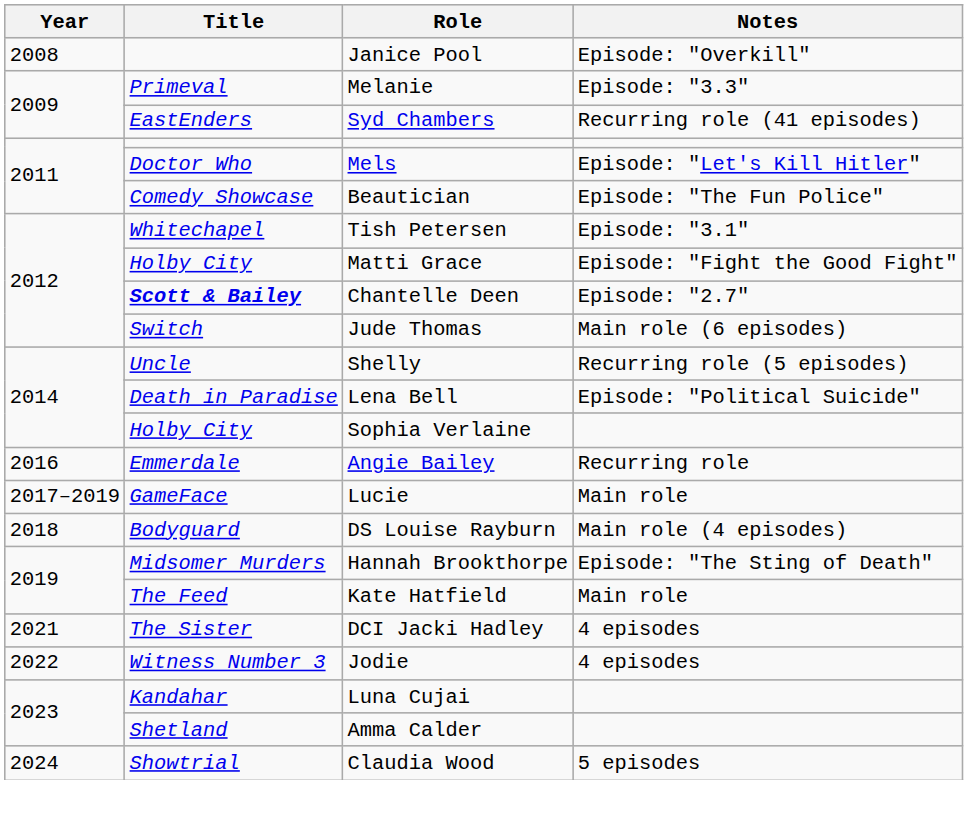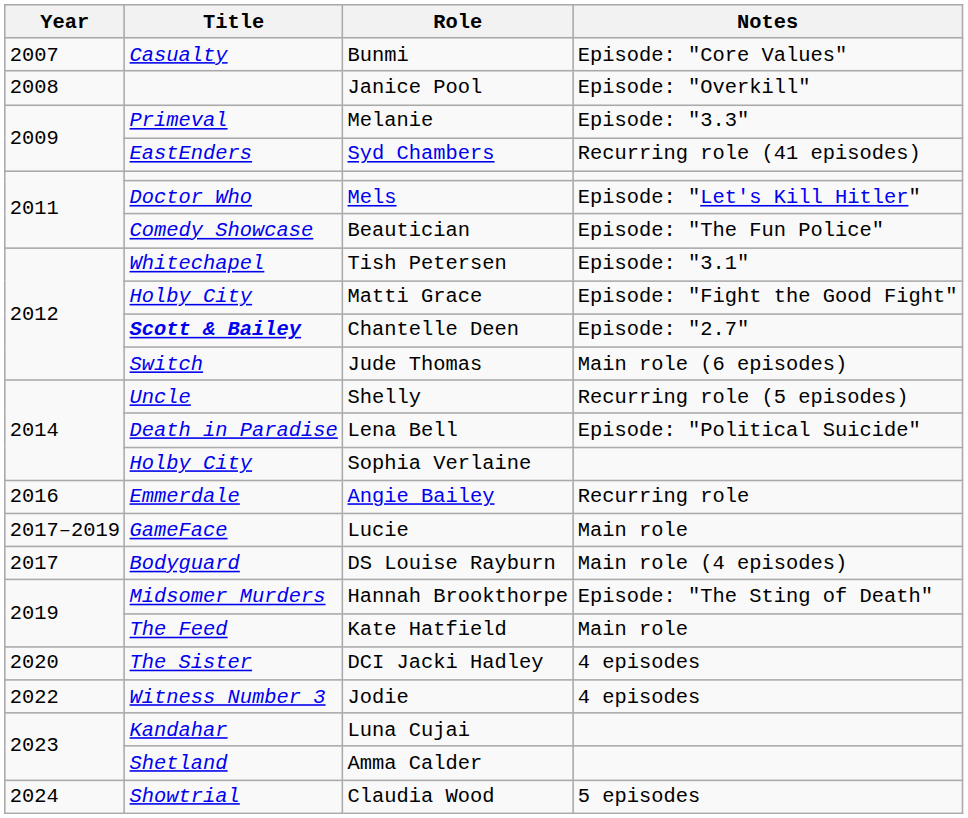+ row: 2007 | Casualty | Bunmi | Episode: "Core Values"
DS Louise Rayburn | Year: 2018 -> 2017
DCI Jacki Hadley | Year: 2021 -> 2020
